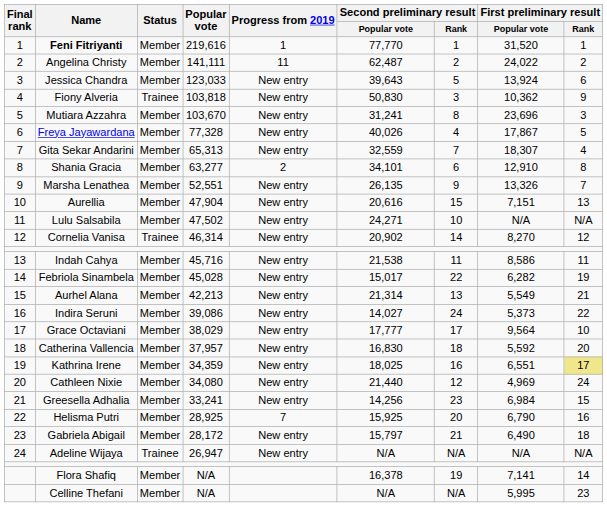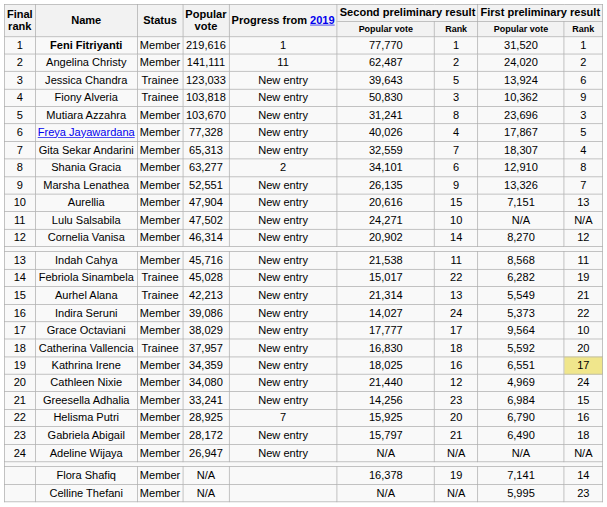Angelina Christy | First preliminary result / Popular vote: 24,022 -> 24,020
Jessica Chandra | Status: Member -> Trainee
Cornelia Vanisa | Status: Trainee -> Member
Indah Cahya | First preliminary result / Popular vote: 8,586 -> 8,568
Febriola Sinambela | Status: Member -> Trainee
Aurhel Alana | Status: Member -> Trainee
Catherina Vallencia | Status: Member -> Trainee
Adeline Wijaya | Status: Trainee -> Member
